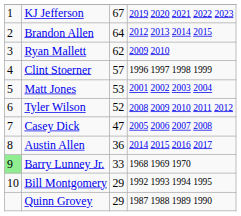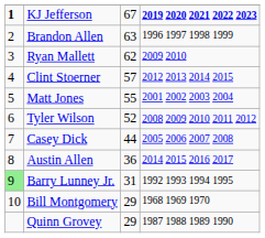KJ Jefferson | column 1: normal -> bold
KJ Jefferson | column 4: normal -> bold
Brandon Allen | column 3: 64 -> 63
Brandon Allen | column 4: 2012 2013 2014 2015 -> 1996 1997 1998 1999
Clint Stoerner | column 4: 1996 1997 1998 1999 -> 2012 2013 2014 2015
Matt Jones | column 3: 53 -> 55
Casey Dick | column 3: 47 -> 44
Barry Lunney Jr. | column 3: 33 -> 31
Barry Lunney Jr. | column 4: 1968 1969 1970 -> 1992 1993 1994 1995
Bill Montgomery | column 4: 1992 1993 1994 1995 -> 1968 1969 1970
